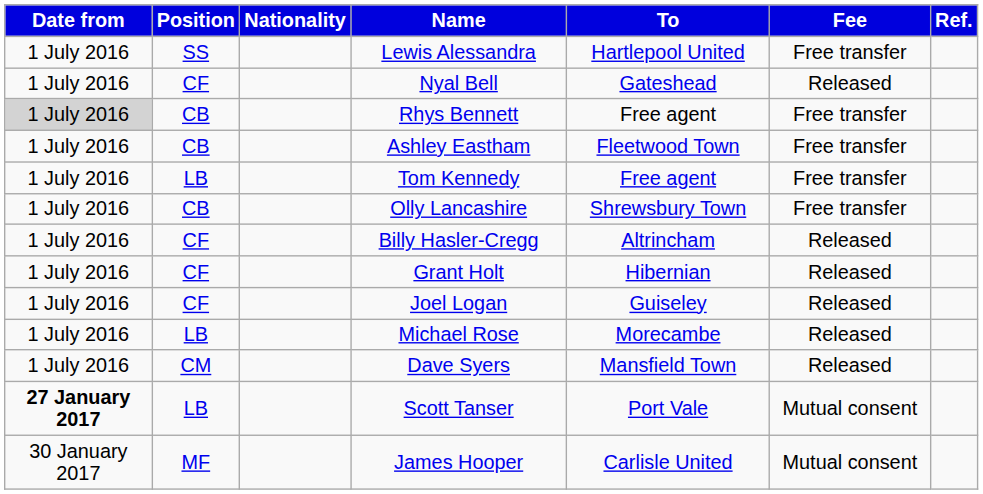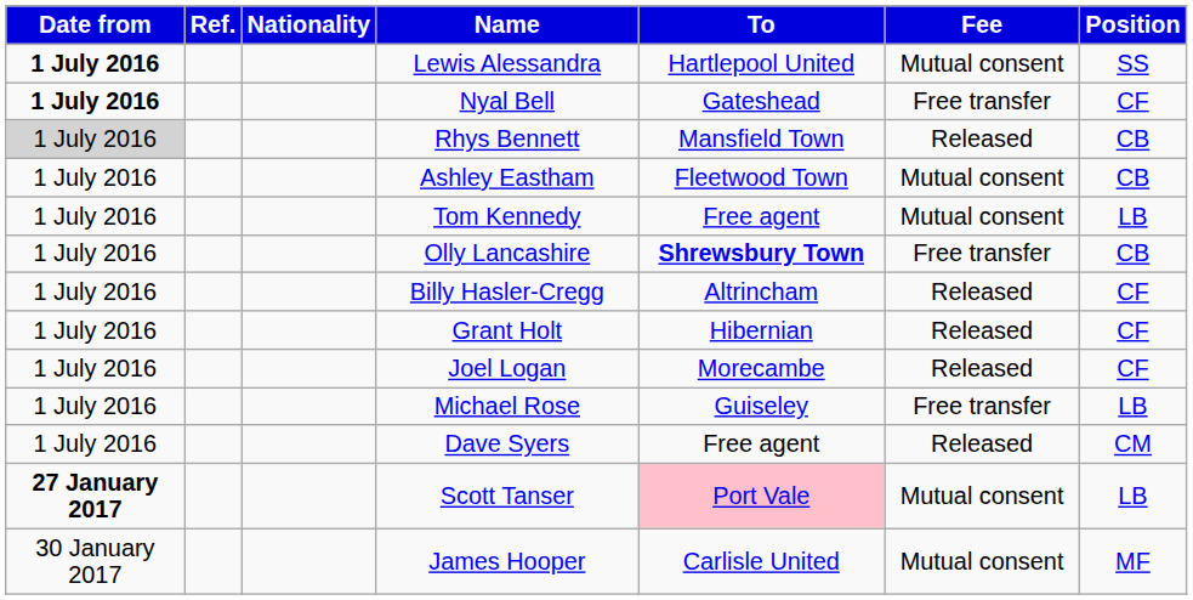columns swapped: Position <-> Ref.
Lewis Alessandra | Date from: normal -> bold
Lewis Alessandra | Fee: Free transfer -> Mutual consent
Nyal Bell | Date from: normal -> bold
Nyal Bell | Fee: Released -> Free transfer
Rhys Bennett | To: Free agent -> Mansfield Town
Rhys Bennett | Fee: Free transfer -> Released
Ashley Eastham | Fee: Free transfer -> Mutual consent
Tom Kennedy | Fee: Free transfer -> Mutual consent
Olly Lancashire | To: normal -> bold
Joel Logan | To: Guiseley -> Morecambe
Michael Rose | To: Morecambe -> Guiseley
Michael Rose | Fee: Released -> Free transfer
Dave Syers | To: Mansfield Town -> Free agent
Scott Tanser | To: no background -> pink background
